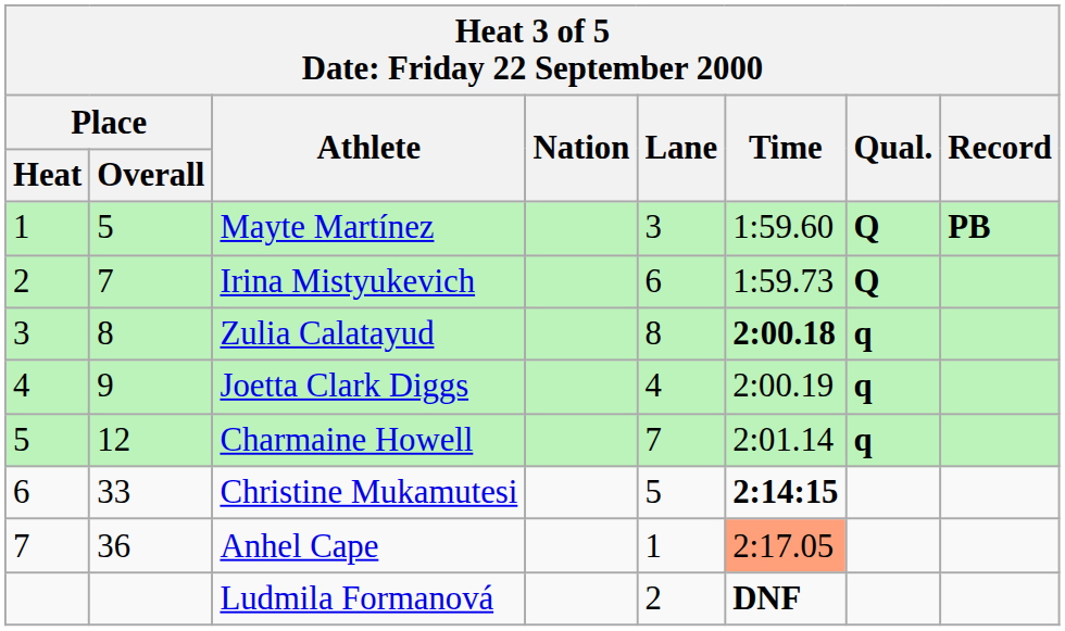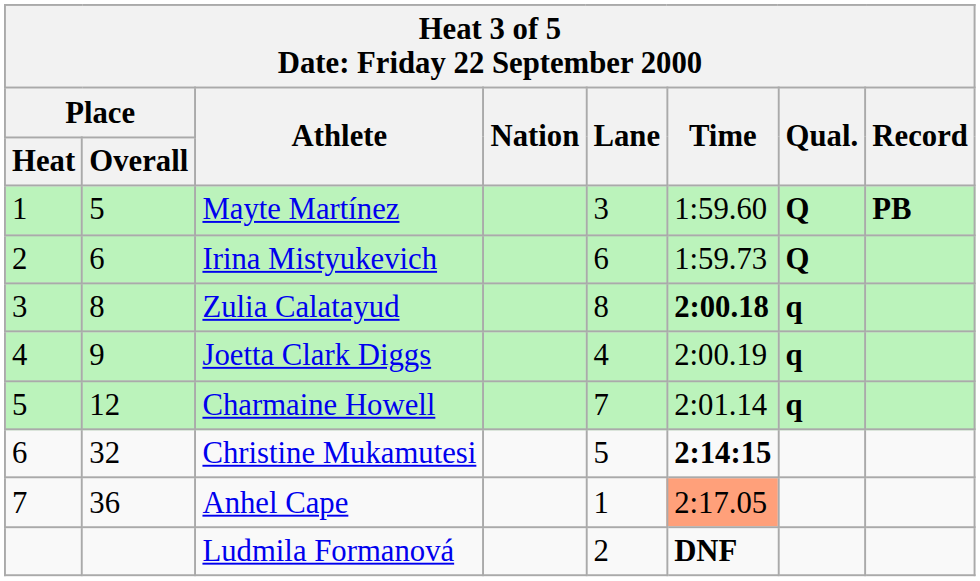Irina Mistyukevich | Place / Overall: 7 -> 6
Christine Mukamutesi | Place / Overall: 33 -> 32
